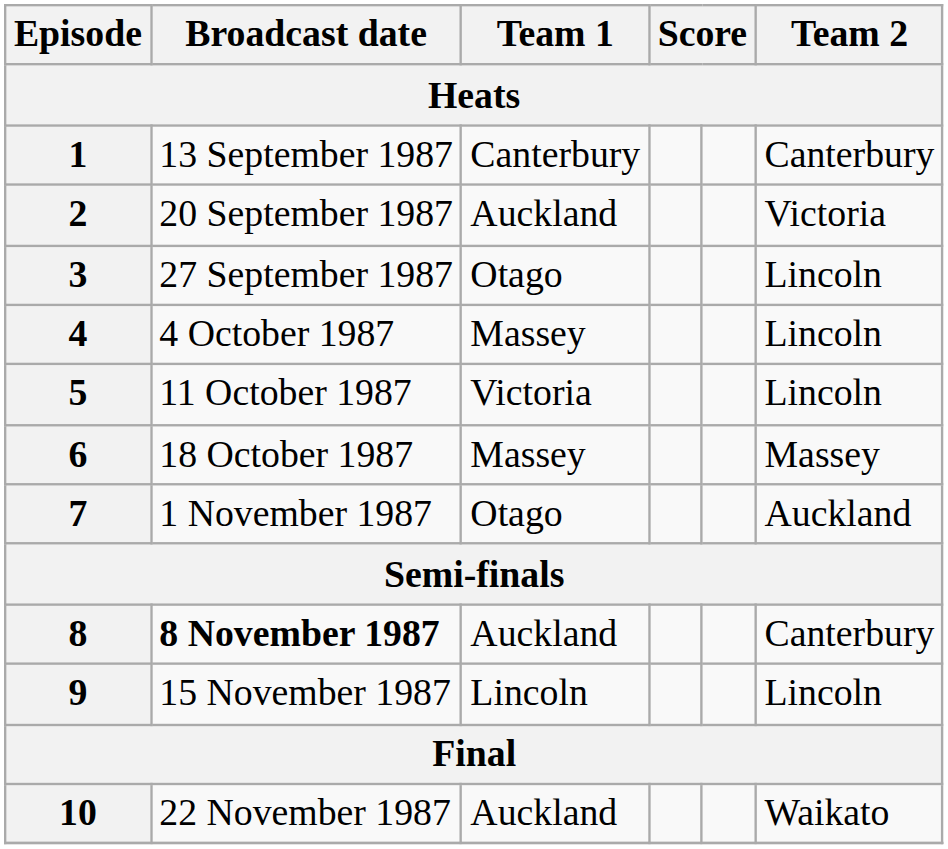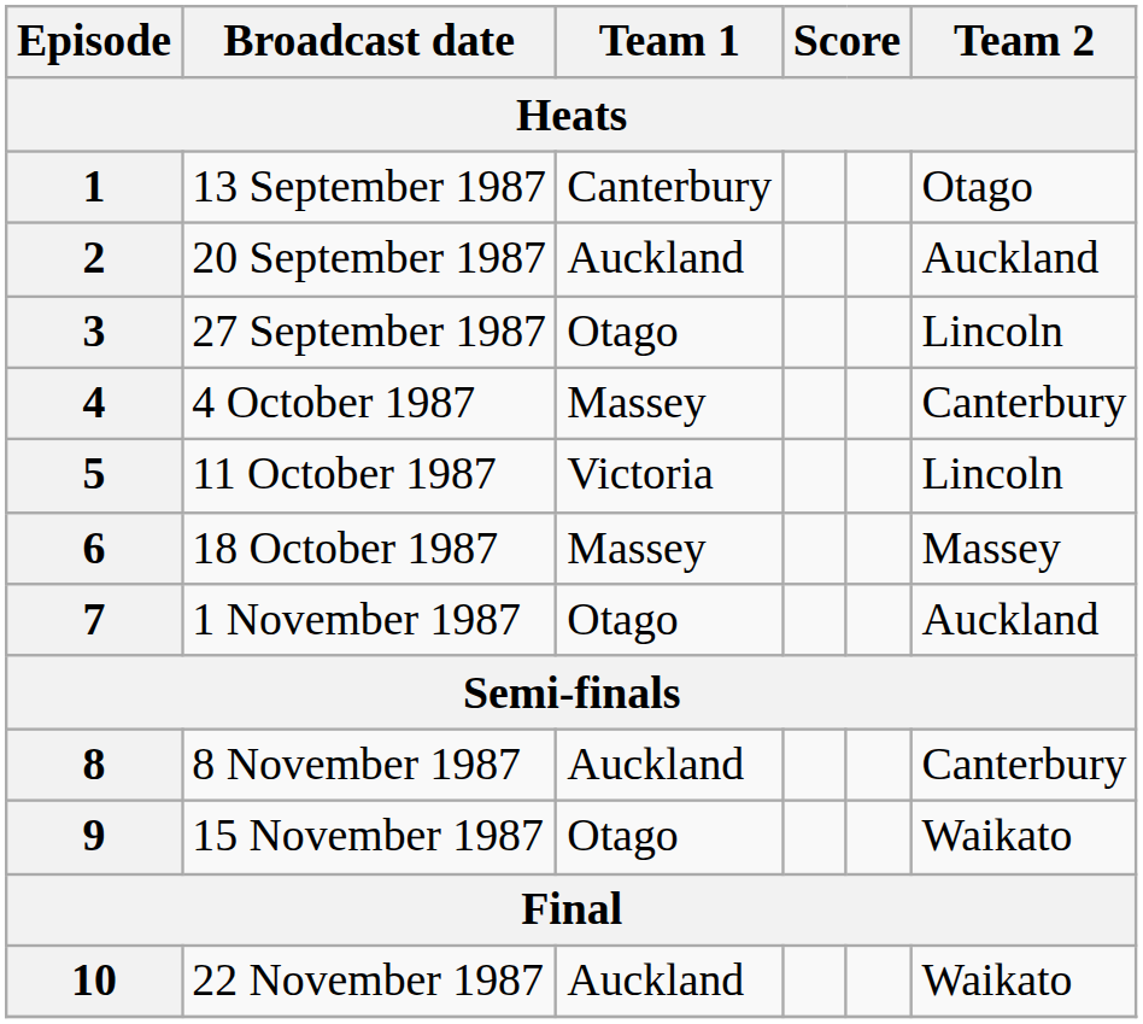1 | Team 2: Canterbury -> Otago
2 | Team 2: Victoria -> Auckland
4 | Team 2: Lincoln -> Canterbury
8 | Broadcast date: bold -> normal
9 | Team 1: Lincoln -> Otago
9 | Team 2: Lincoln -> Waikato
